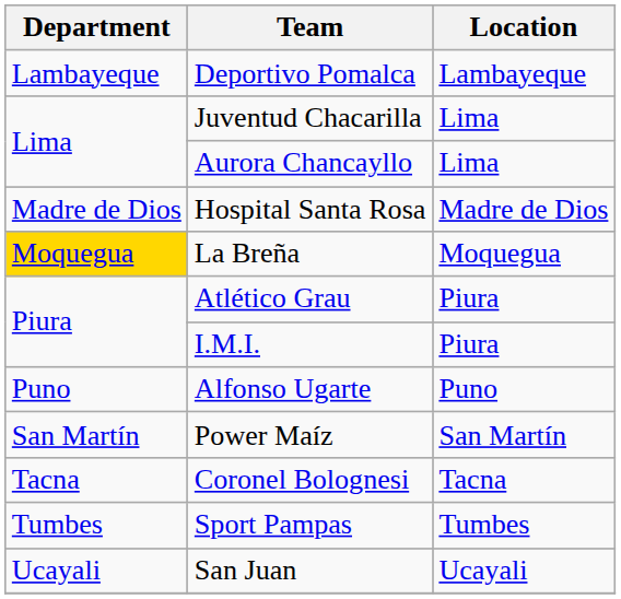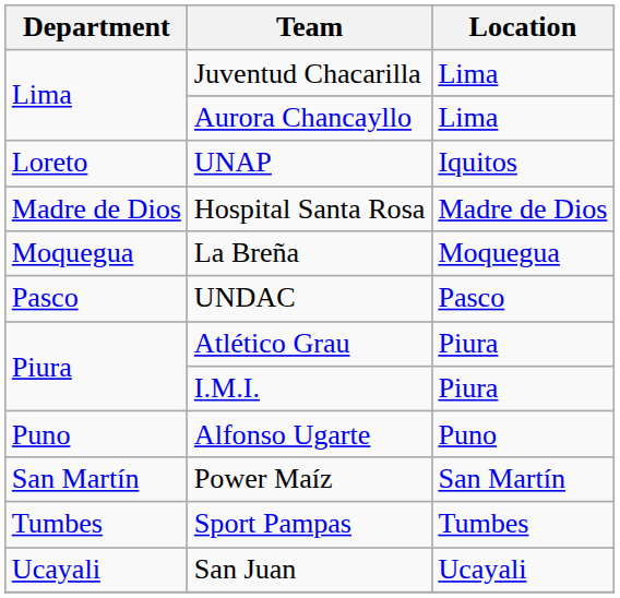- row: Lambayeque | Deportivo Pomalca | Lambayeque
+ row: Loreto | UNAP | Iquitos
La Breña | Department: gold background -> no background
+ row: Pasco | UNDAC | Pasco
- row: Tacna | Coronel Bolognesi | Tacna
